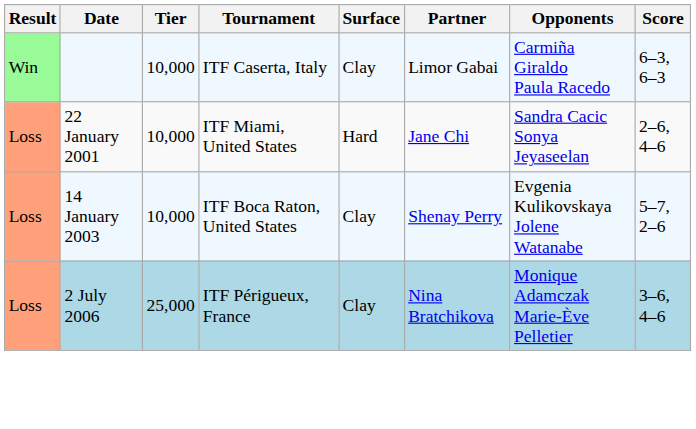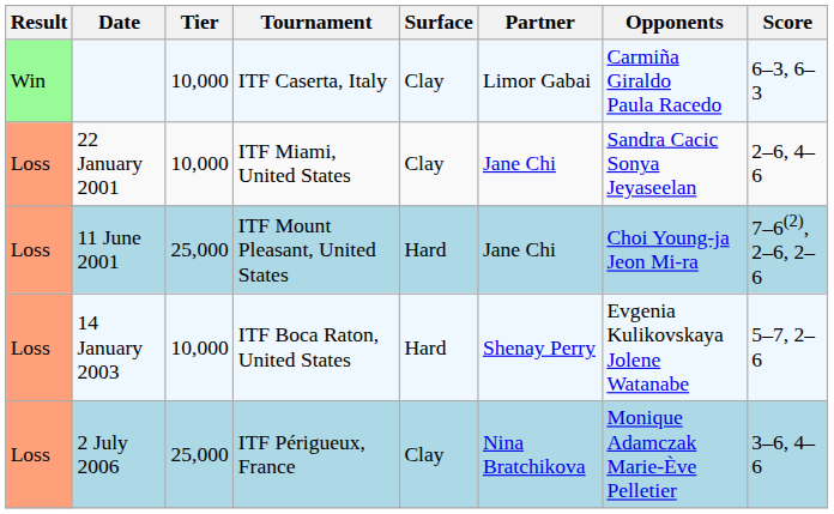22 January 2001 | Surface: Hard -> Clay
+ row: Loss | 11 June 2001 | 25,000 | ITF Mount Pleasant, United States | Hard | Jane Chi | Choi Young-ja Jeon Mi-ra | 7–6(2), 2–6, 2–6
14 January 2003 | Surface: Clay -> Hard
